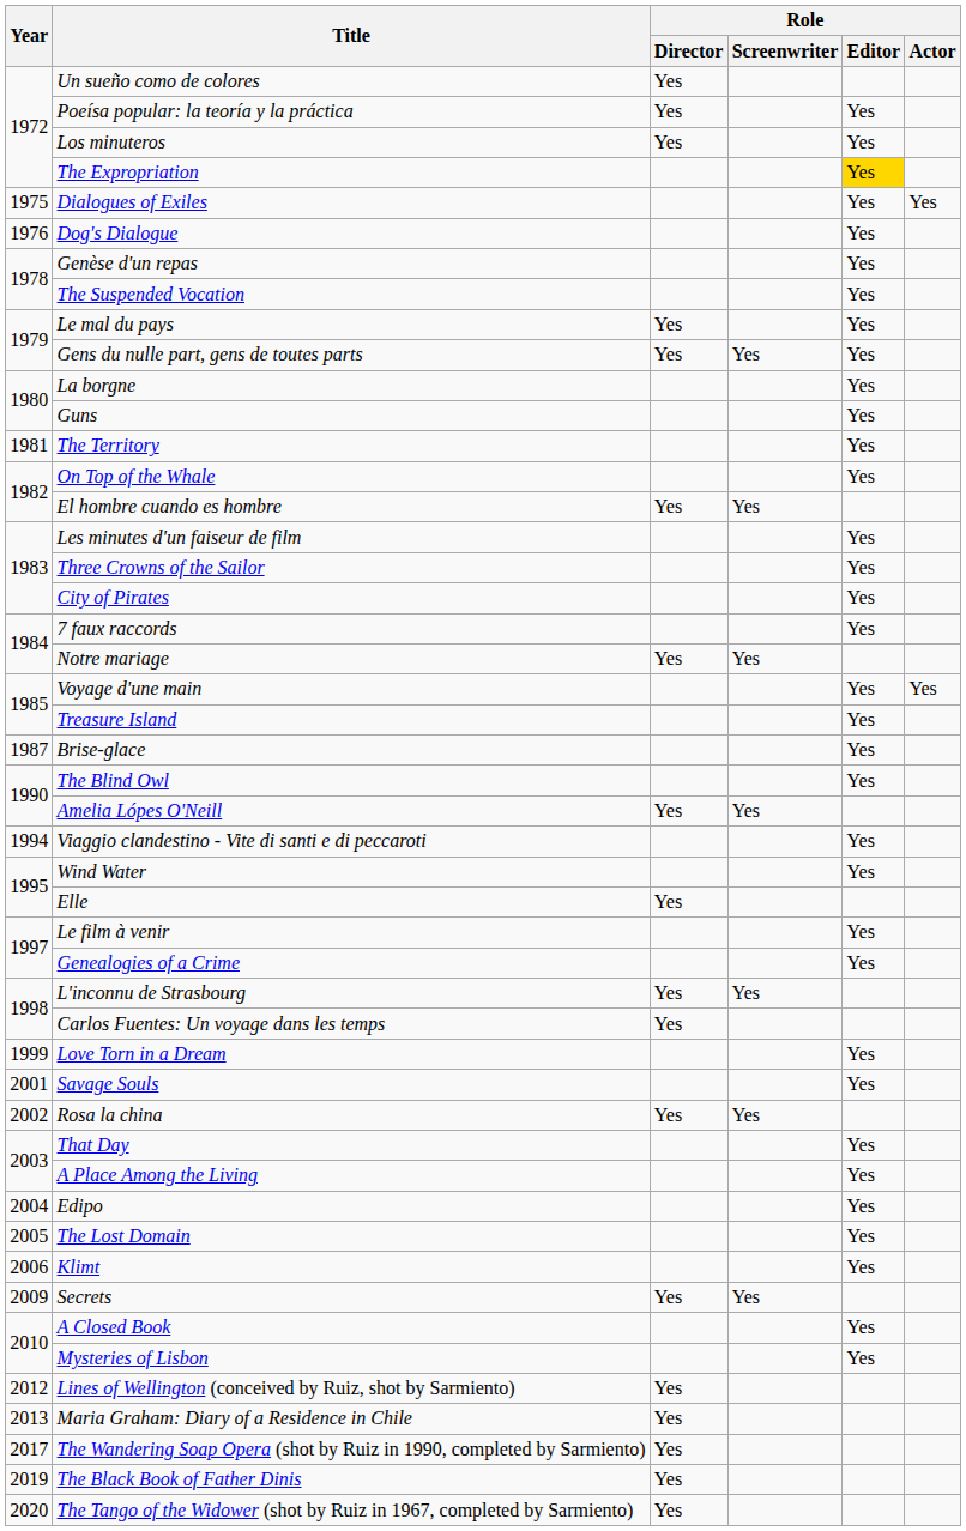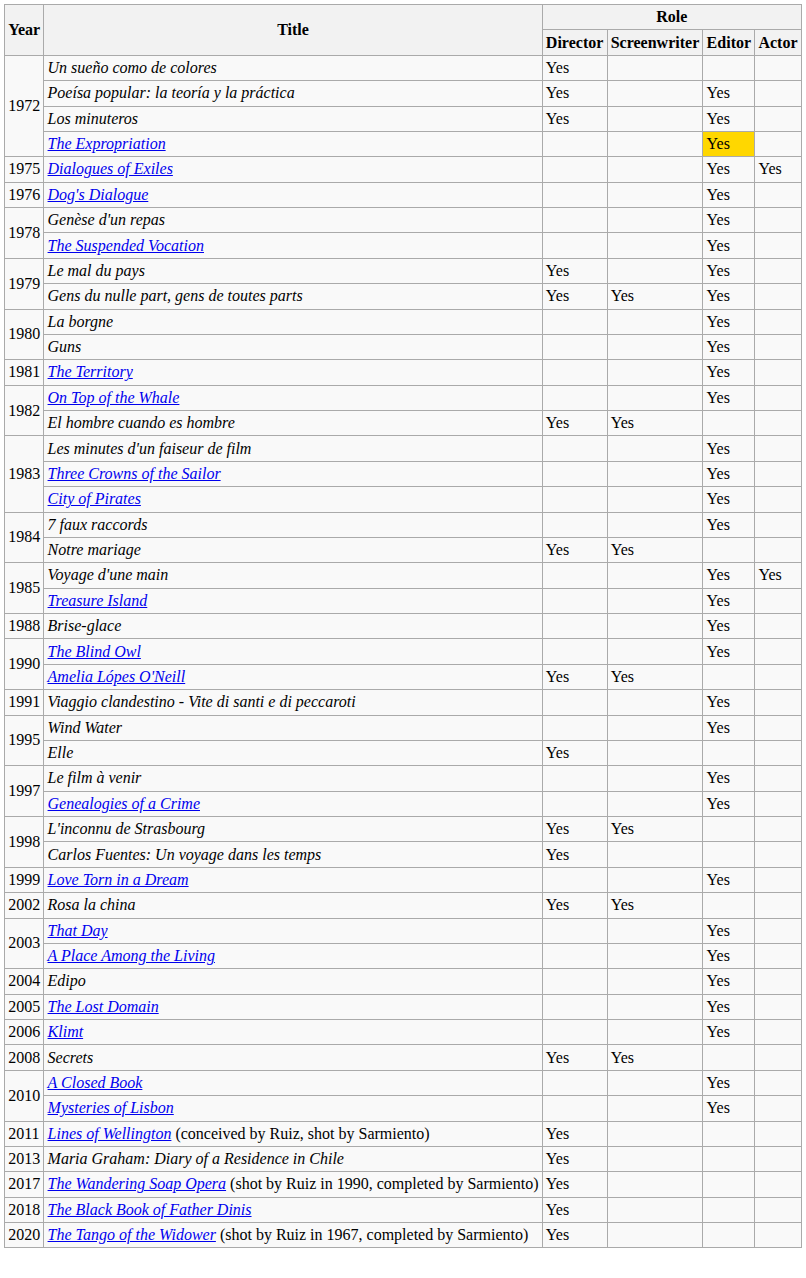Brise-glace | Year: 1987 -> 1988
Viaggio clandestino - Vite di santi e di peccaroti | Year: 1994 -> 1991
- row: 2001 | Savage Souls | Yes
Secrets | Year: 2009 -> 2008
Lines of Wellington (conceived by Ruiz, shot by Sarmiento) | Year: 2012 -> 2011
The Black Book of Father Dinis | Year: 2019 -> 2018
